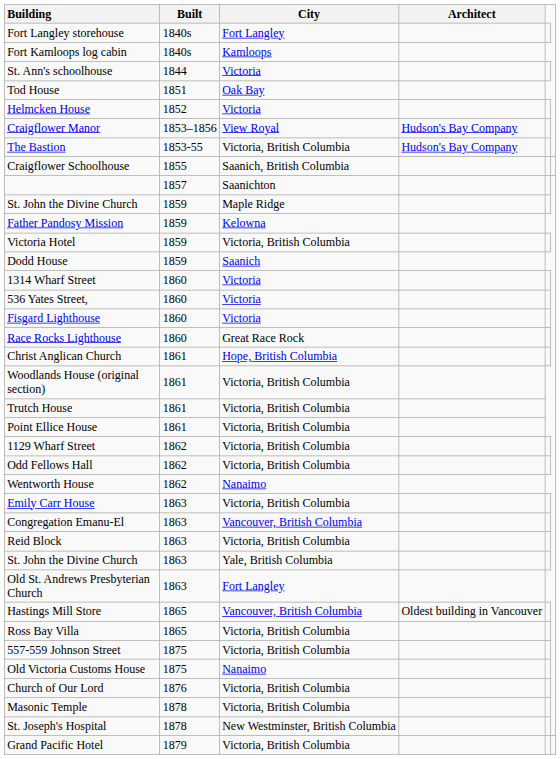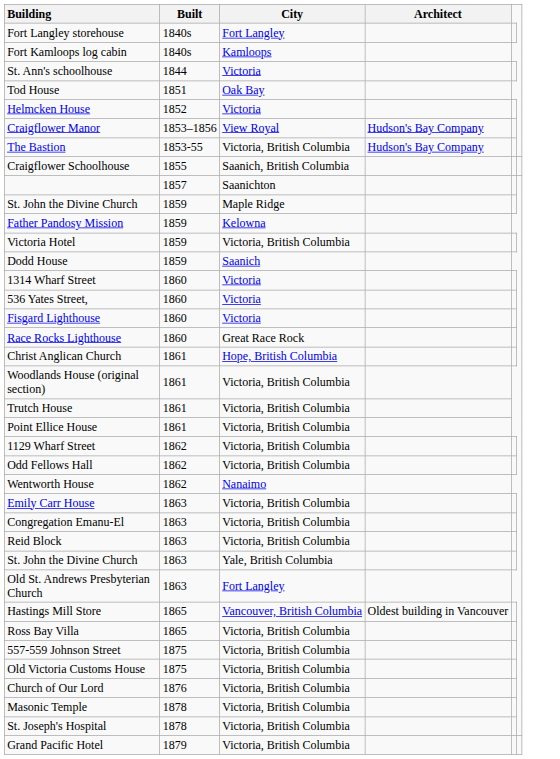Congregation Emanu-El | City: Vancouver, British Columbia -> Victoria, British Columbia
Old Victoria Customs House | City: Nanaimo -> Victoria, British Columbia
St. Joseph's Hospital | City: New Westminster, British Columbia -> Victoria, British Columbia
